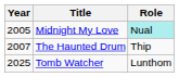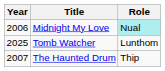Midnight My Love | Year: 2005 -> 2006
rows swapped: The Haunted Drum <-> Tomb Watcher
